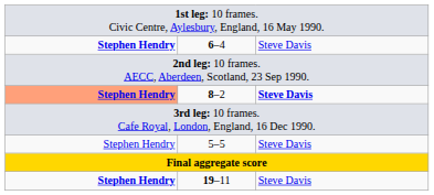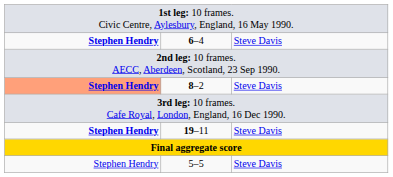8–2 | column 3: bold -> normal
rows swapped: 5–5 <-> 19–11
